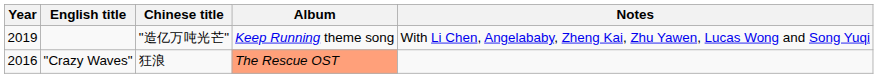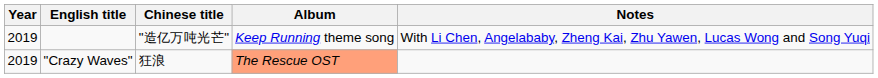"Crazy Waves" | Year: 2016 -> 2019
